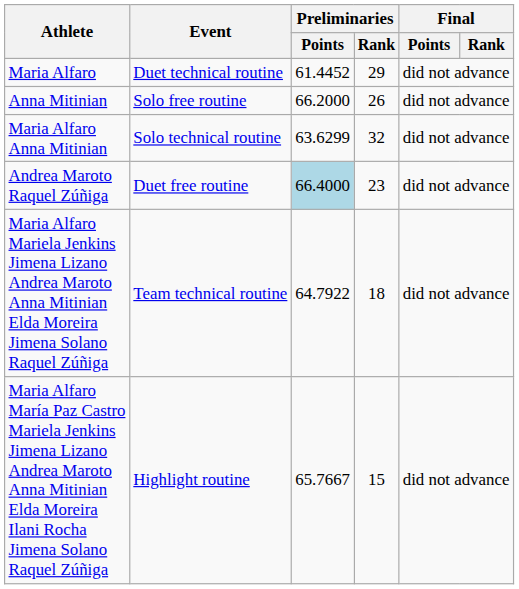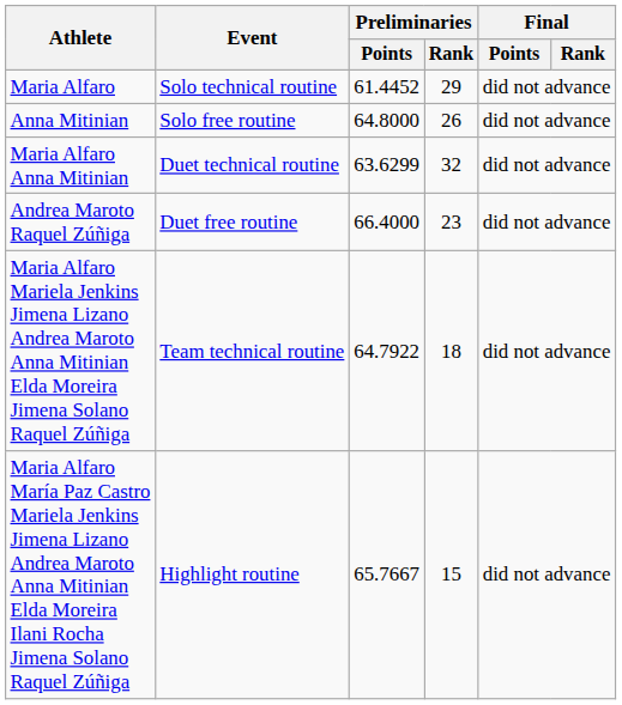Maria Alfaro | Event: Duet technical routine -> Solo technical routine
Anna Mitinian | Preliminaries / Points: 66.2000 -> 64.8000
Maria Alfaro Anna Mitinian | Event: Solo technical routine -> Duet technical routine
Andrea Maroto Raquel Zúñiga | Preliminaries / Points: lightblue background -> no background
